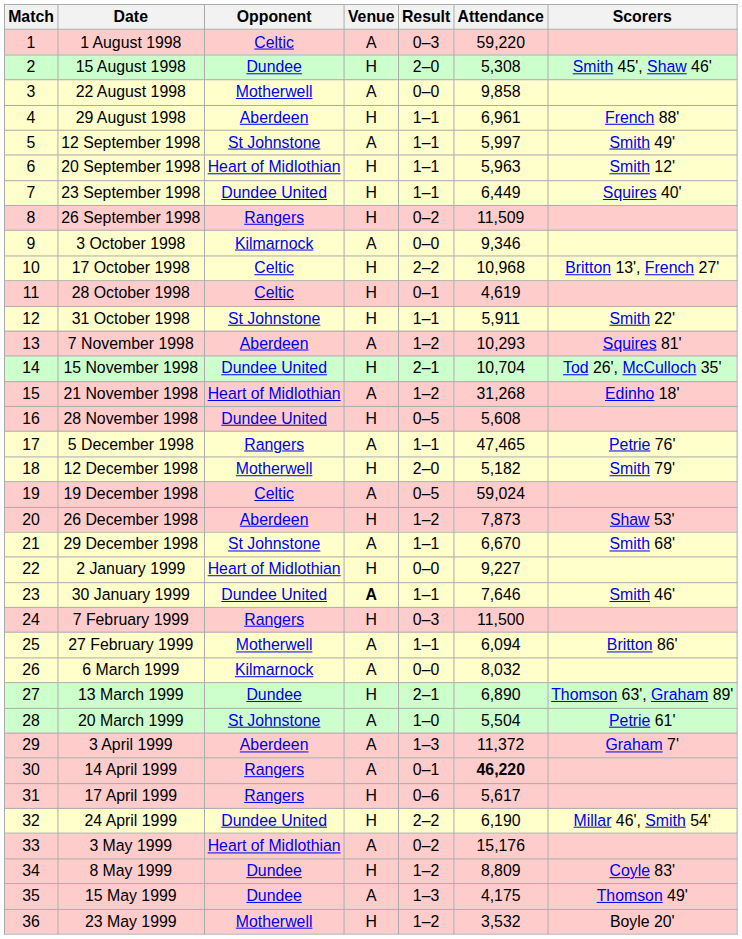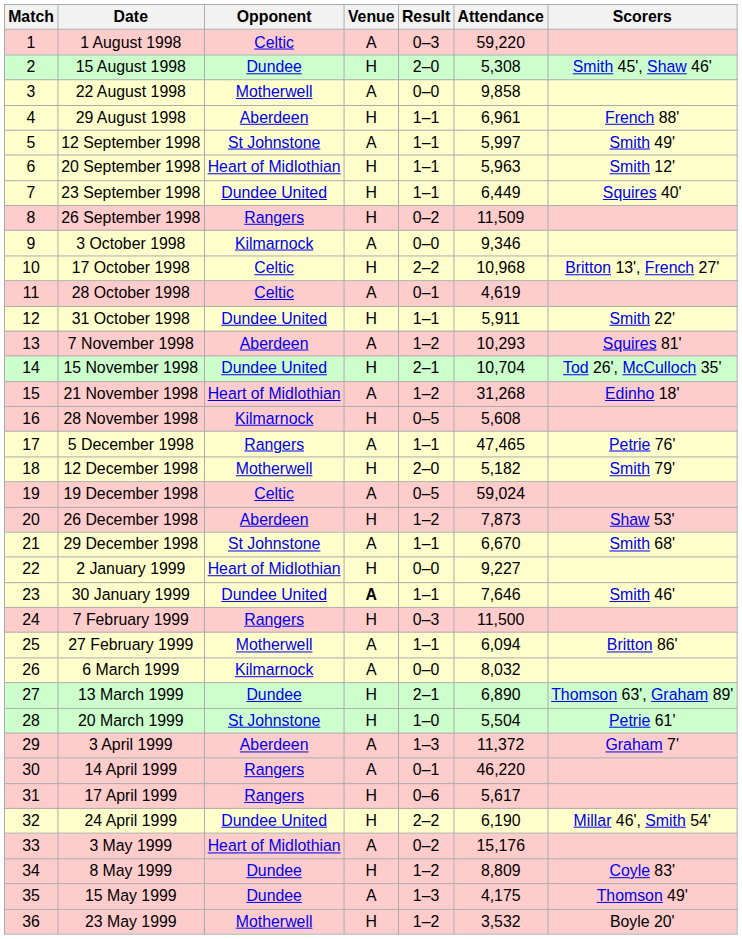28 October 1998 | Venue: H -> A
31 October 1998 | Opponent: St Johnstone -> Dundee United
28 November 1998 | Opponent: Dundee United -> Kilmarnock
20 March 1999 | Venue: A -> H
14 April 1999 | Attendance: bold -> normal
